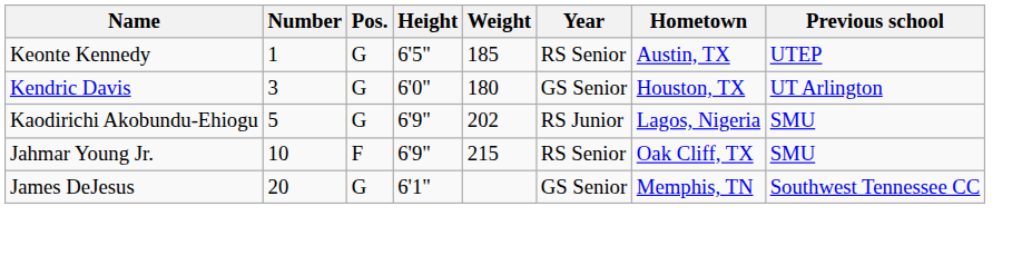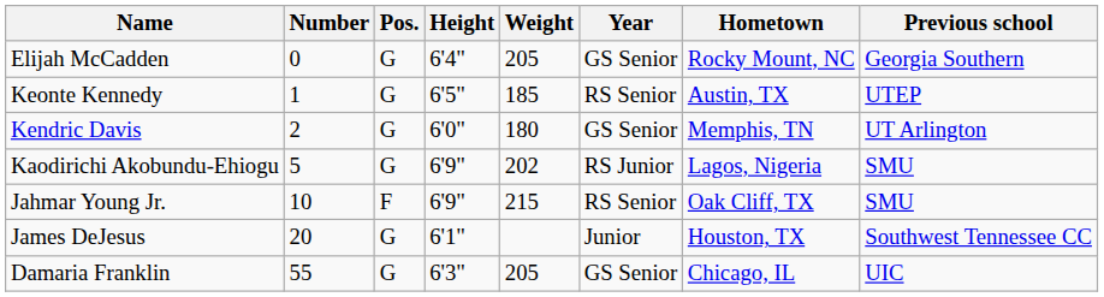+ row: Elijah McCadden | 0 | G | 6'4" | 205 | GS Senior | Rocky Mount, NC | Georgia Southern
Kendric Davis | Number: 3 -> 2
Kendric Davis | Hometown: Houston, TX -> Memphis, TN
James DeJesus | Year: GS Senior -> Junior
James DeJesus | Hometown: Memphis, TN -> Houston, TX
+ row: Damaria Franklin | 55 | G | 6'3" | 205 | GS Senior | Chicago, IL | UIC
